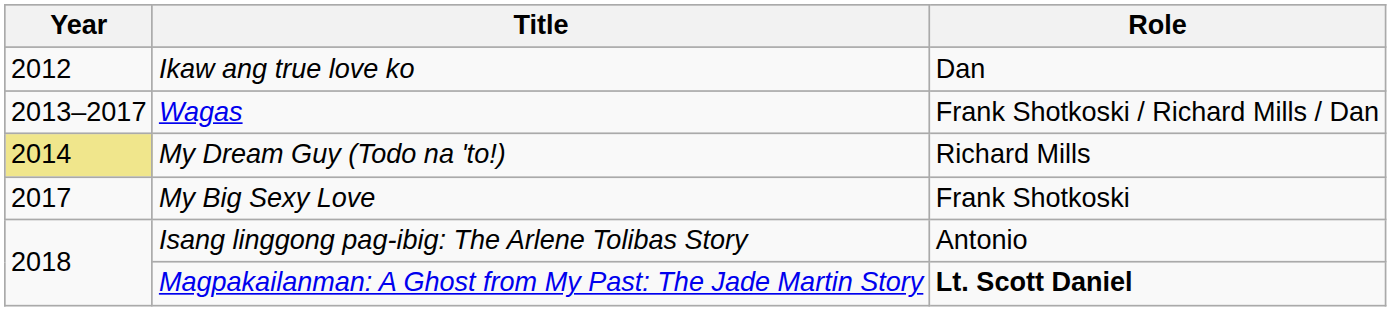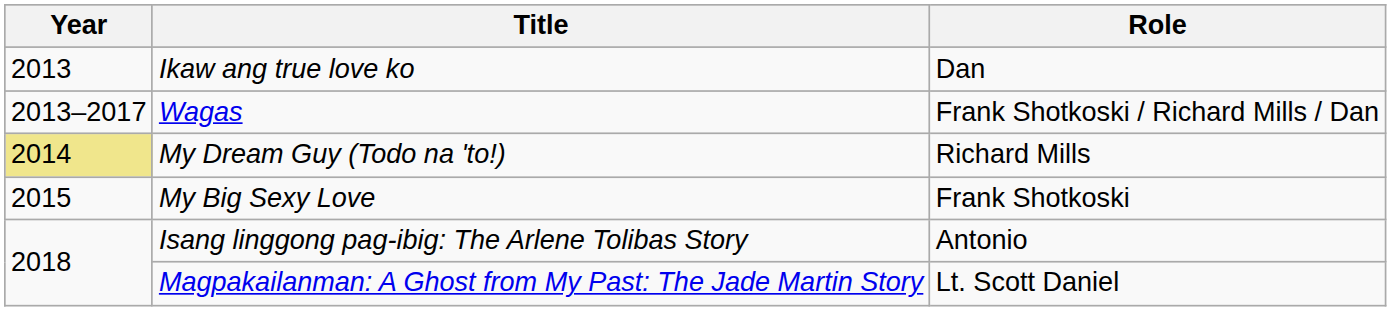Ikaw ang true love ko | Year: 2012 -> 2013
My Big Sexy Love | Year: 2017 -> 2015
Magpakailanman: A Ghost from My Past: The Jade Martin Story | Role: bold -> normal
